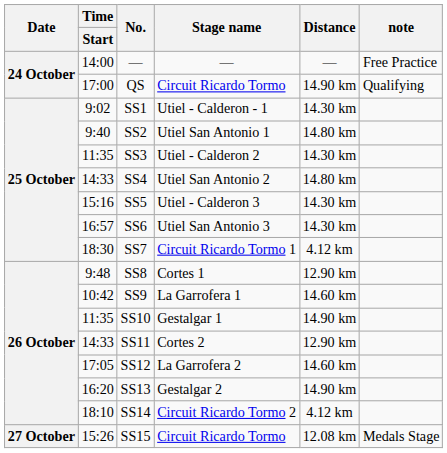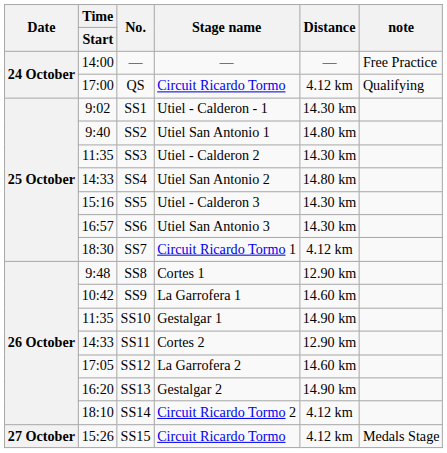QS | Distance: 14.90 km -> 4.12 km
SS15 | Distance: 12.08 km -> 4.12 km
